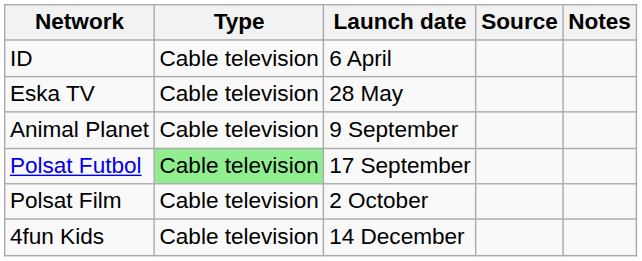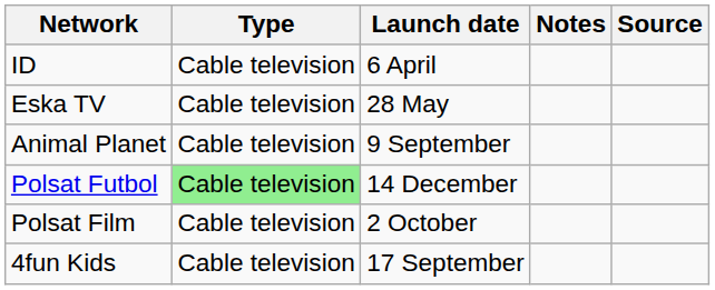columns swapped: Notes <-> Source
Polsat Futbol | Launch date: 17 September -> 14 December
4fun Kids | Launch date: 14 December -> 17 September
